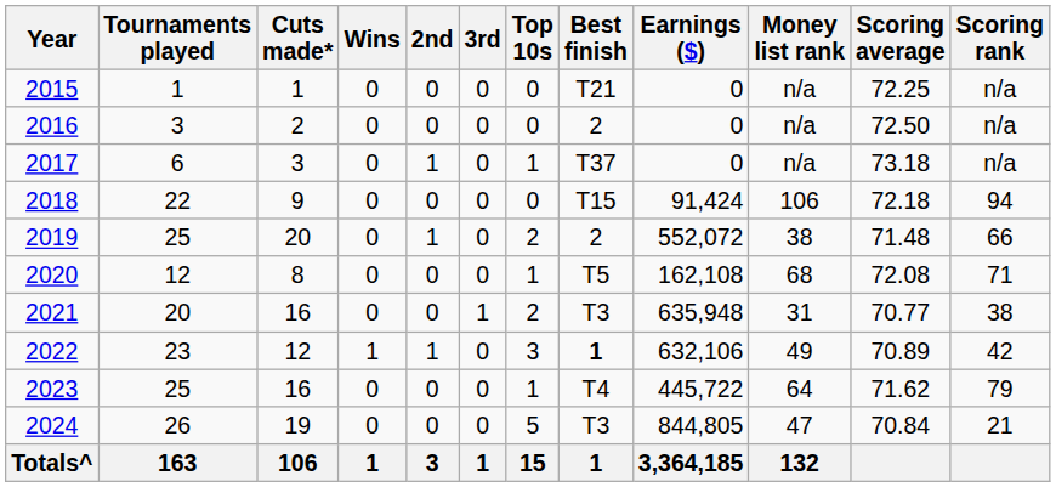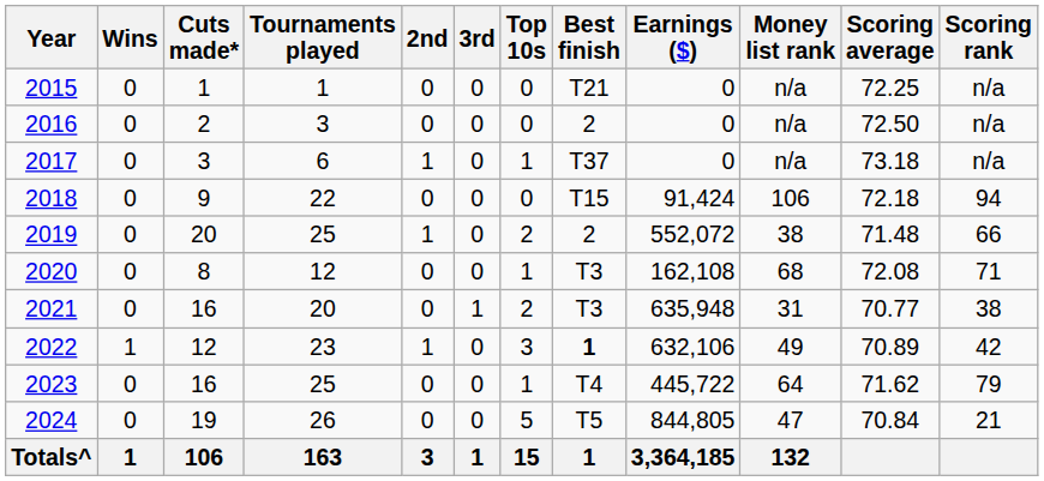columns swapped: Tournaments played <-> Wins
2020 | Best finish: T5 -> T3
2024 | Best finish: T3 -> T5
